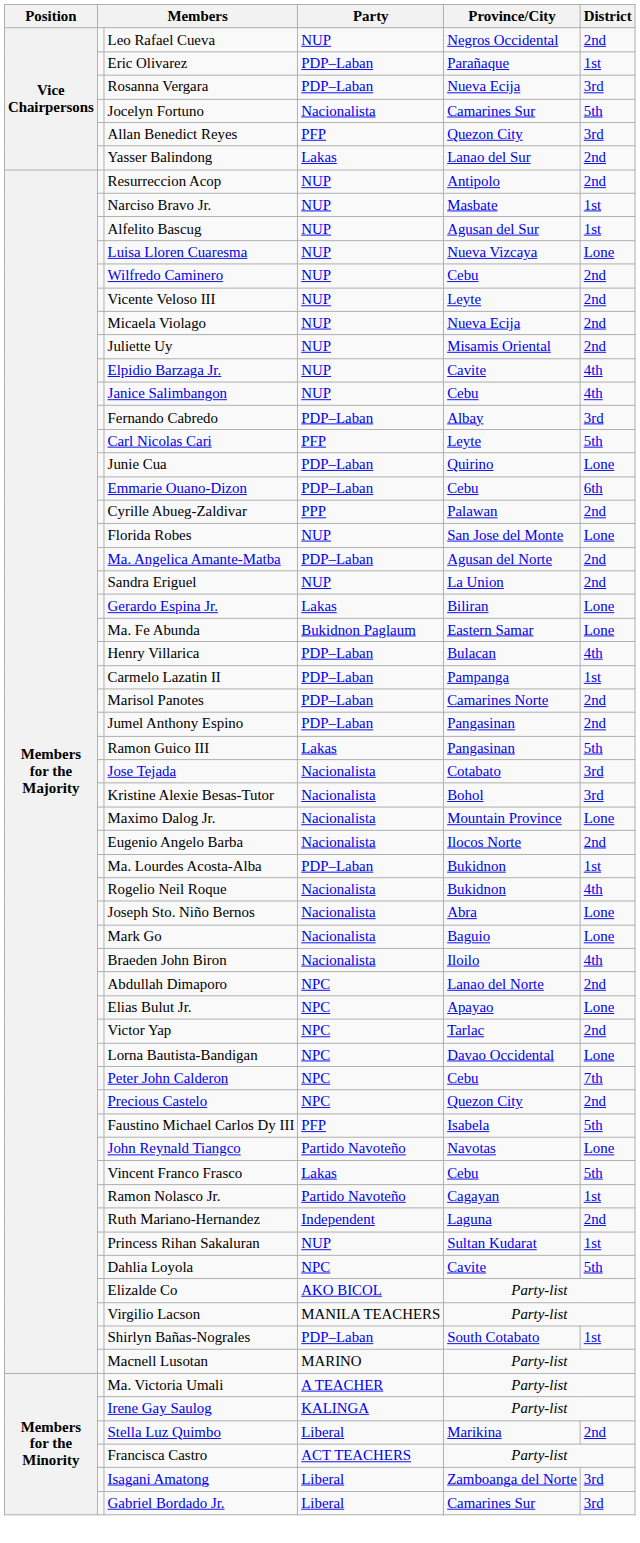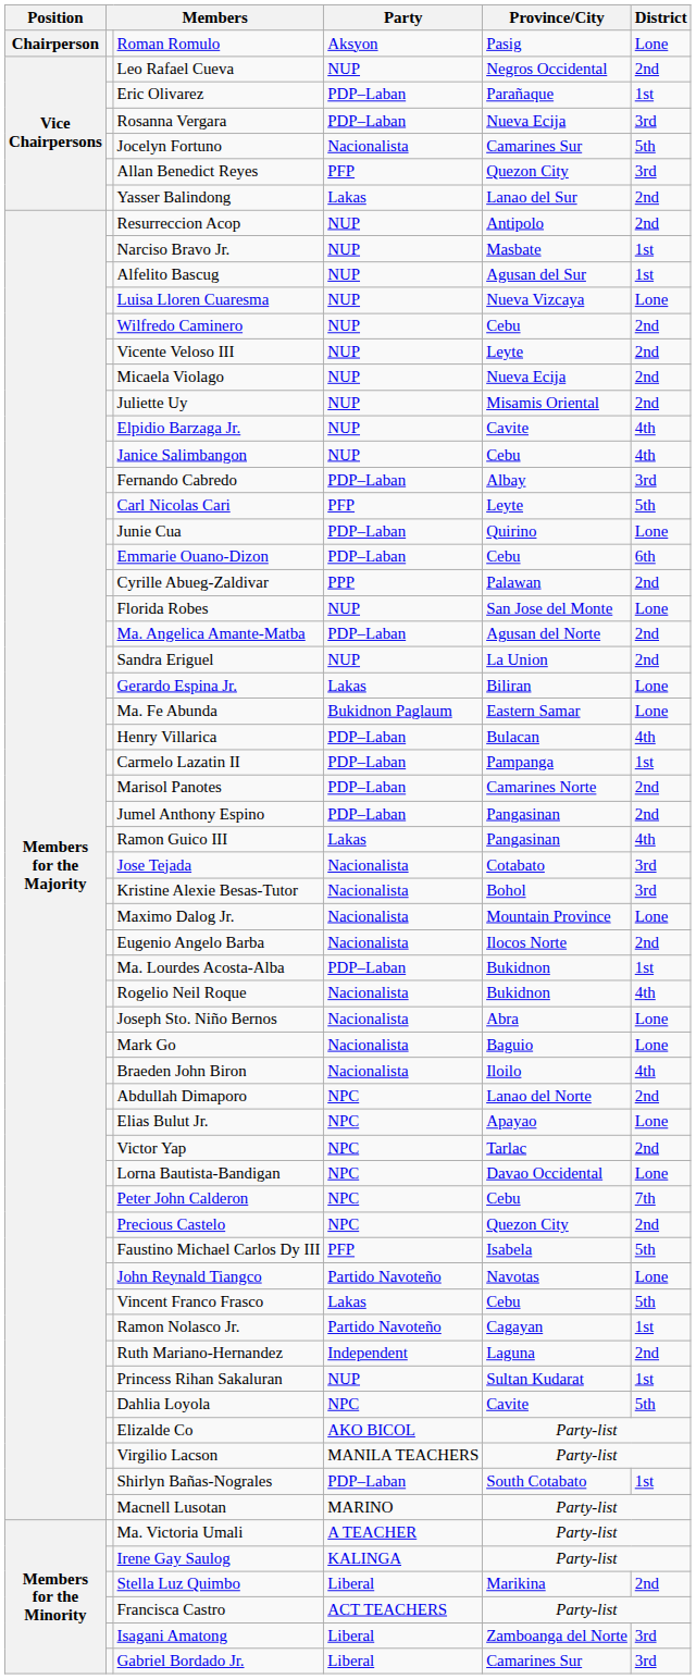+ row: Chairperson | Roman Romulo | Aksyon | Pasig | Lone
Ramon Guico III | District: 5th -> 4th
